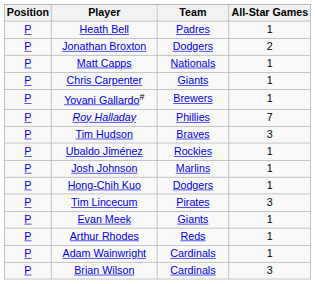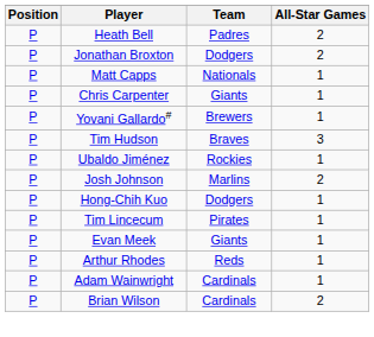Heath Bell | All-Star Games: 1 -> 2
- row: P | Roy Halladay | Phillies | 7
Josh Johnson | All-Star Games: 1 -> 2
Tim Lincecum | All-Star Games: 3 -> 1
Brian Wilson | All-Star Games: 3 -> 2
